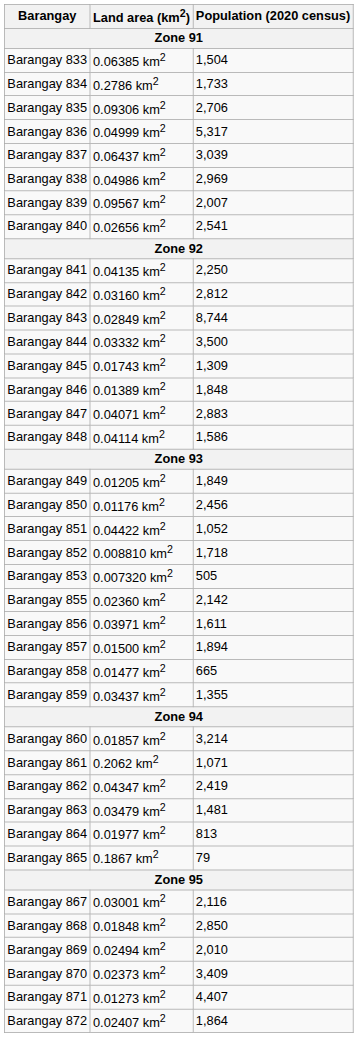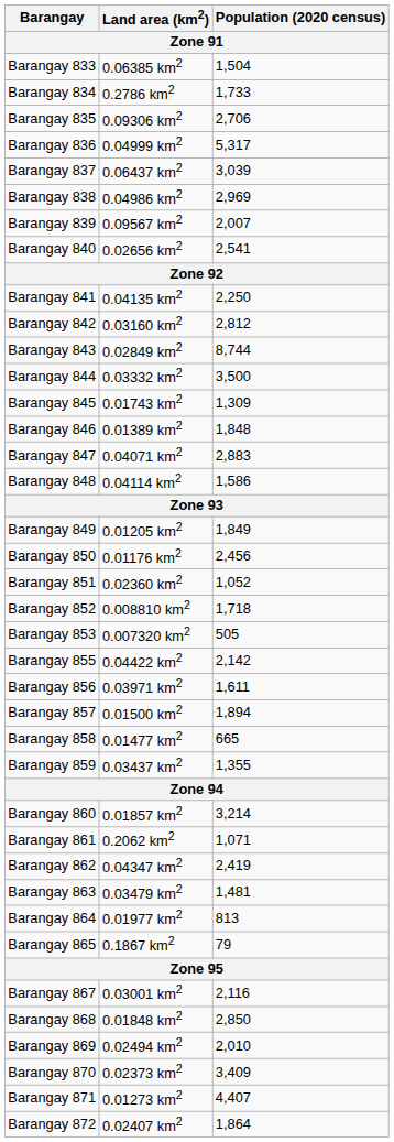Barangay 851 | Land area (km2): 0.04422 km2 -> 0.02360 km2
Barangay 855 | Land area (km2): 0.02360 km2 -> 0.04422 km2
